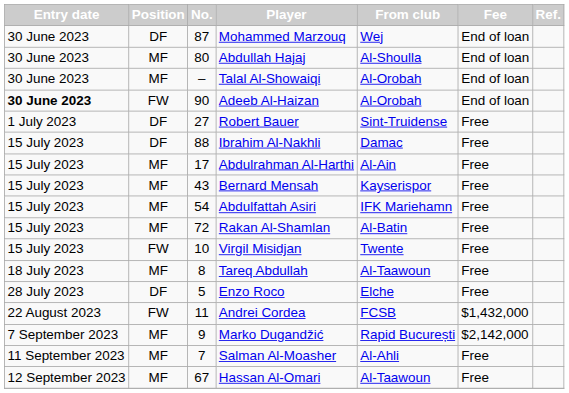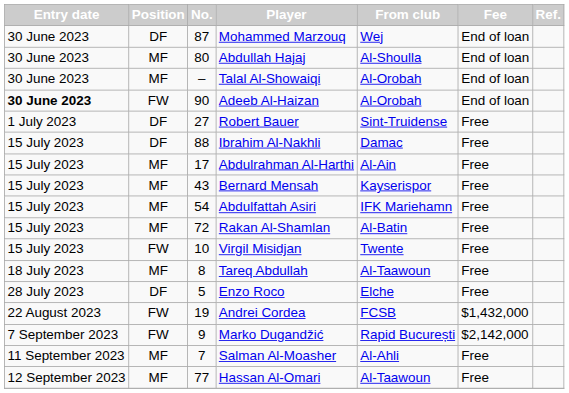Andrei Cordea | No.: 11 -> 19
Marko Dugandžić | Position: MF -> FW
Hassan Al-Omari | No.: 67 -> 77
